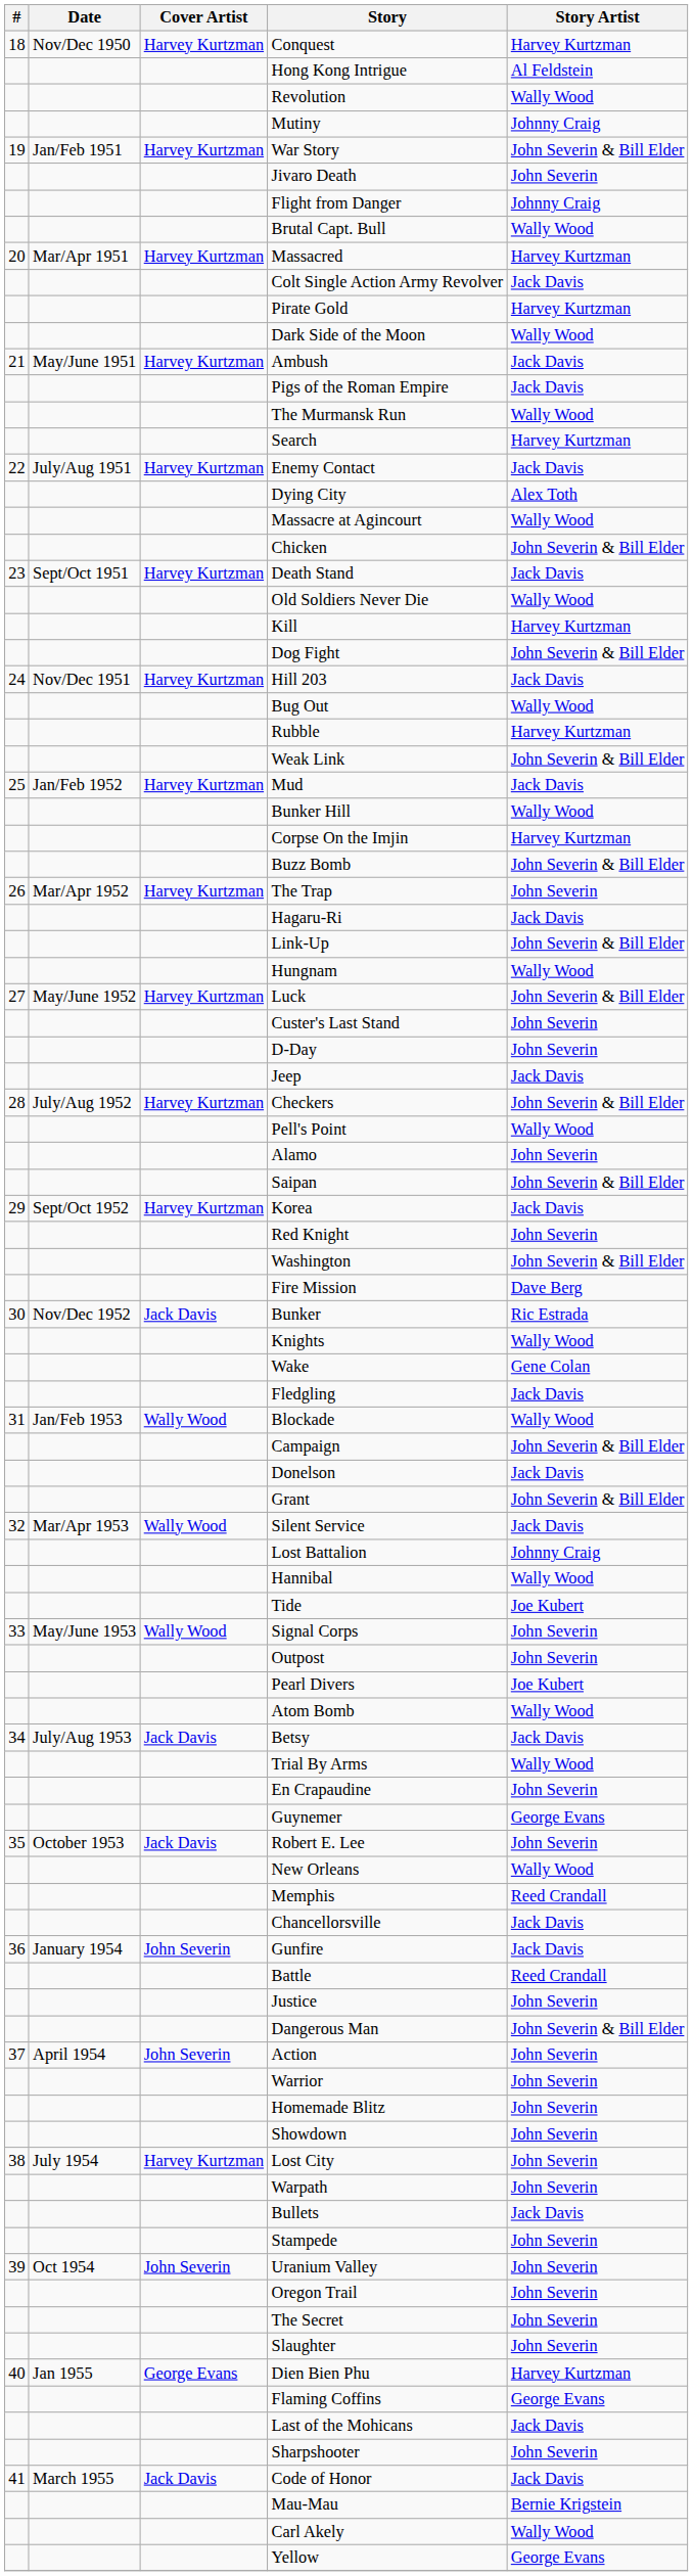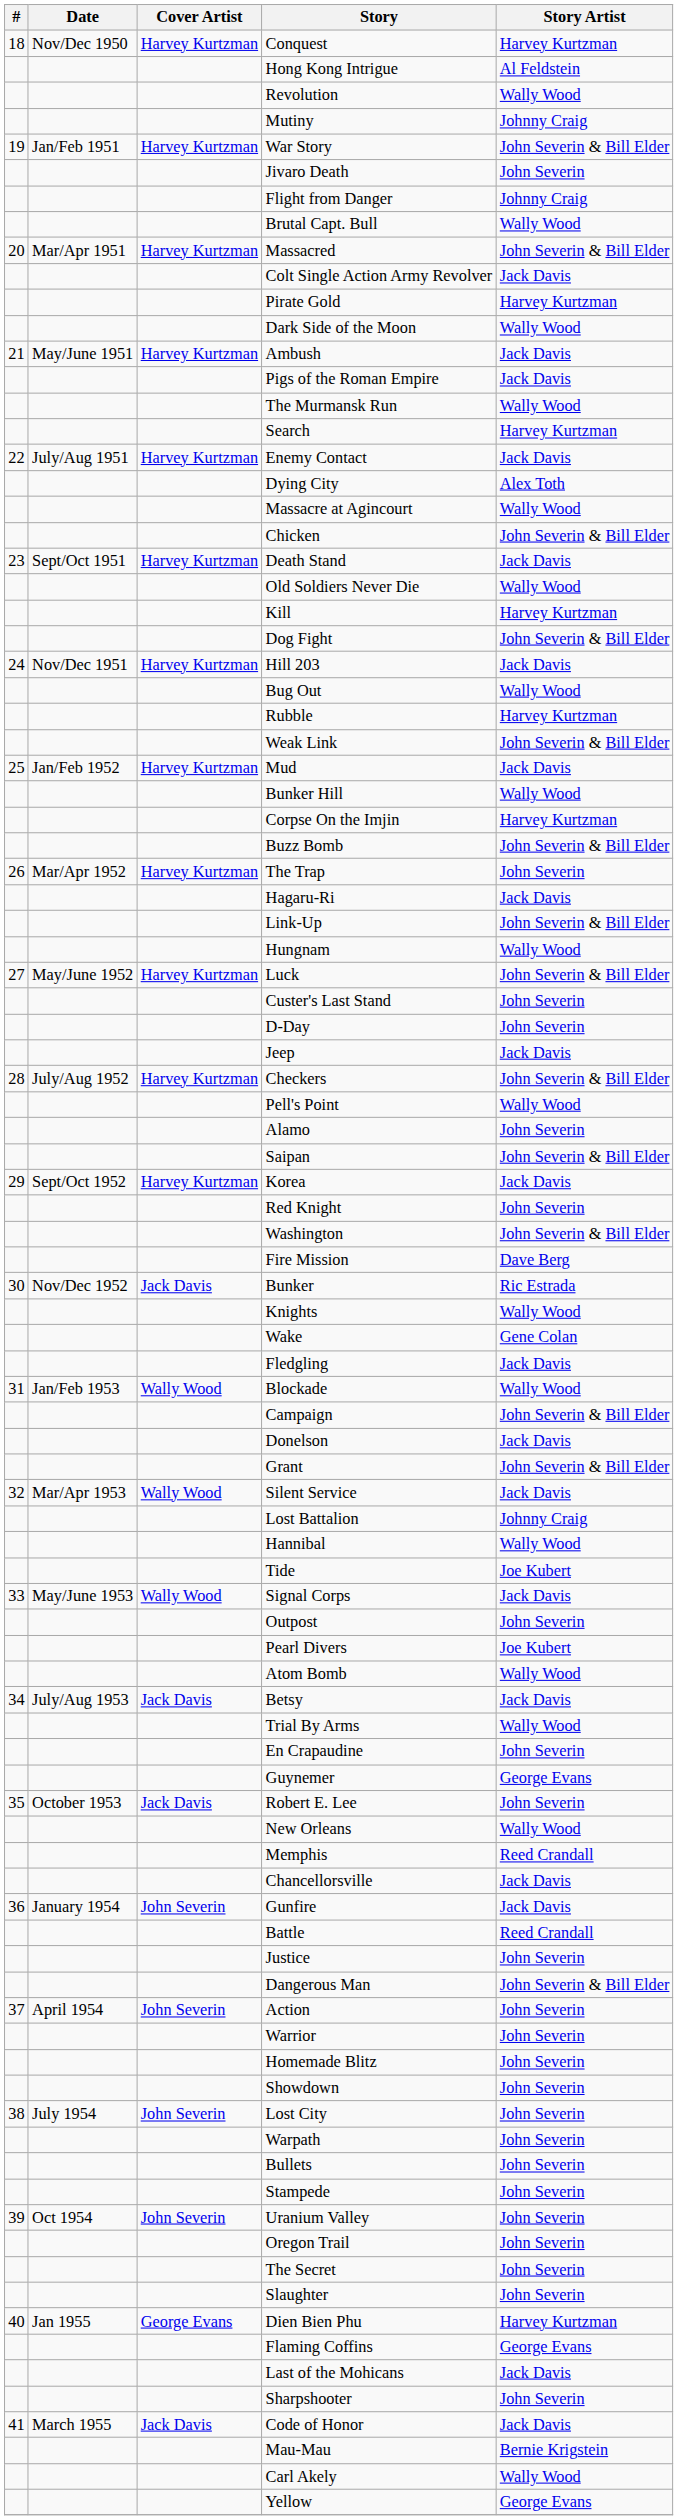Massacred | Story Artist: Harvey Kurtzman -> John Severin & Bill Elder
Signal Corps | Story Artist: John Severin -> Jack Davis
Lost City | Cover Artist: Harvey Kurtzman -> John Severin
Bullets | Story Artist: Jack Davis -> John Severin
